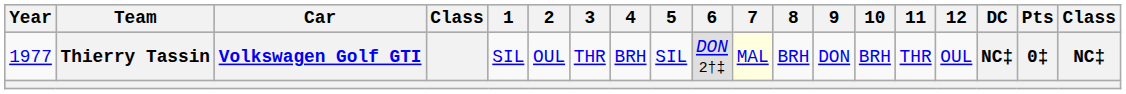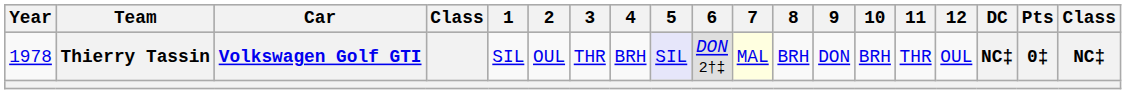Thierry Tassin | Year: 1977 -> 1978
Thierry Tassin | 5: no background -> lavender background
